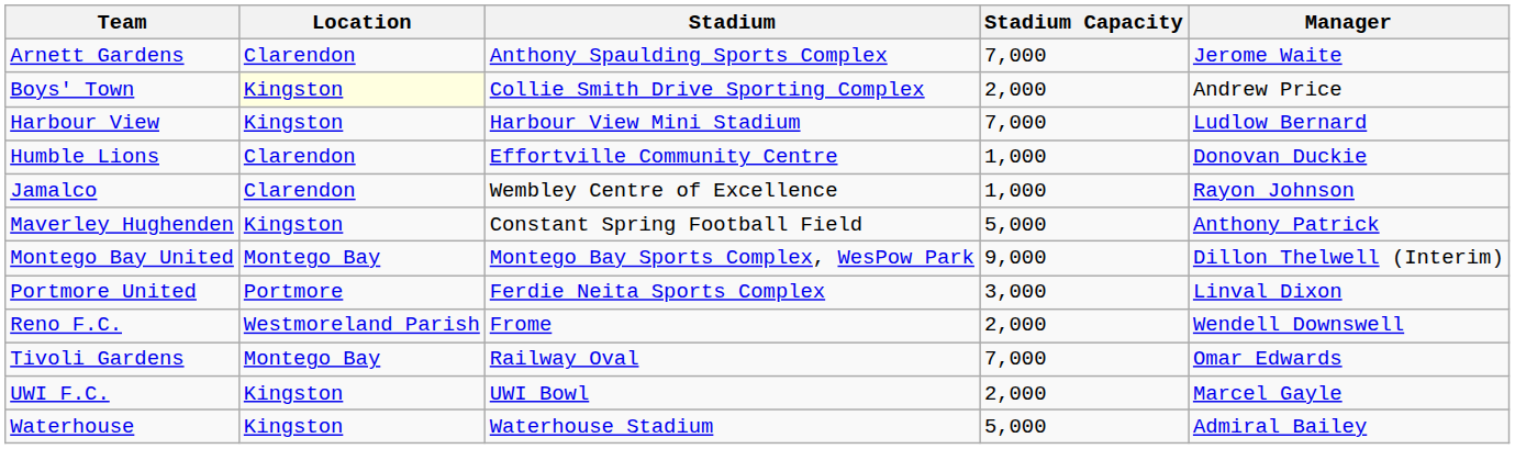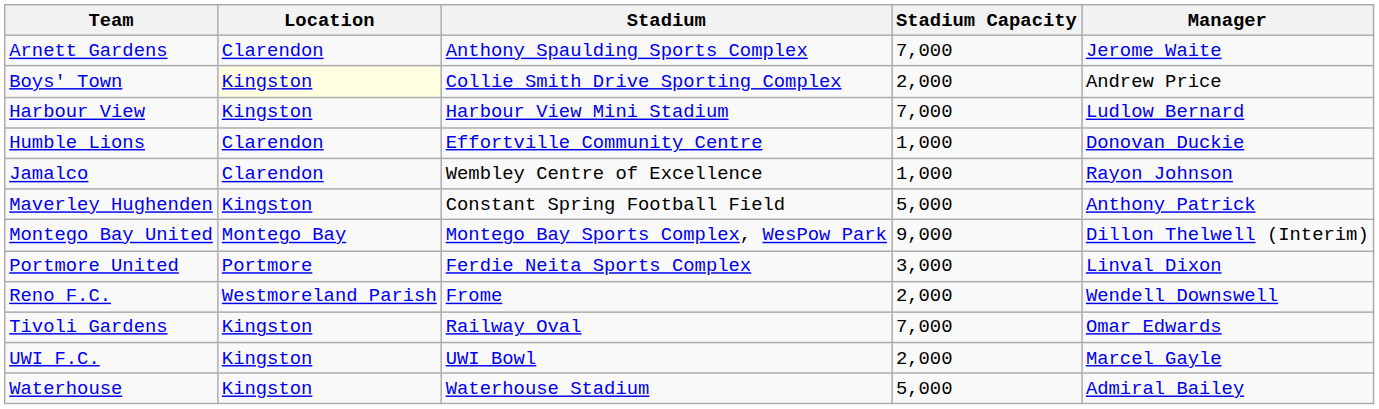Tivoli Gardens | Location: Montego Bay -> Kingston
